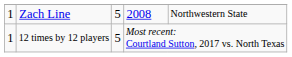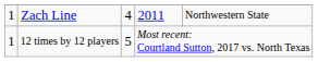Zach Line | column 3: 5 -> 4
Zach Line | column 4: 2008 -> 2011
